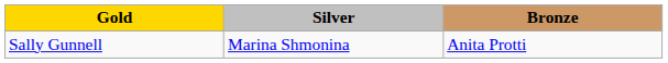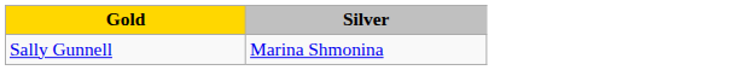- column: Bronze | Anita Protti
